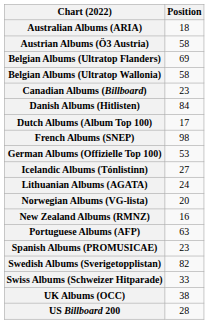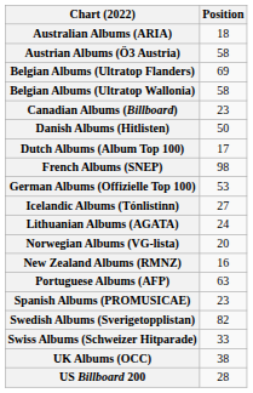Danish Albums (Hitlisten) | Position: 84 -> 50
